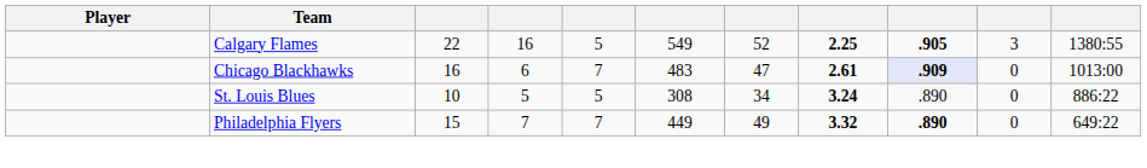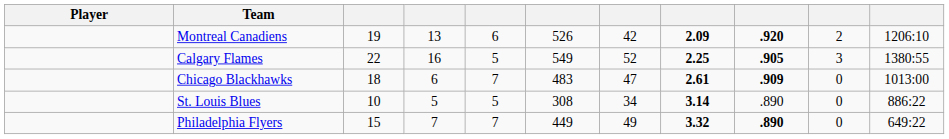+ row: Montreal Canadiens | 19 | 13 | 6 | 526 | 42 | 2.09 | .920 | 2 | 1206:10
Chicago Blackhawks | column 3: 16 -> 18
Chicago Blackhawks | column 9: lavender background -> no background
St. Louis Blues | column 8: 3.24 -> 3.14
